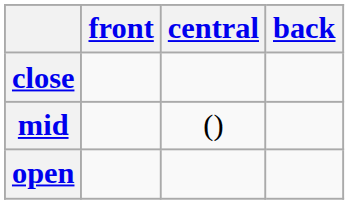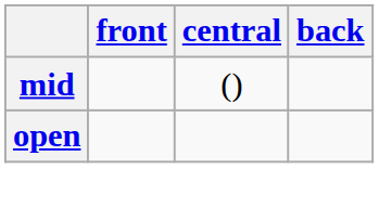- row: close
